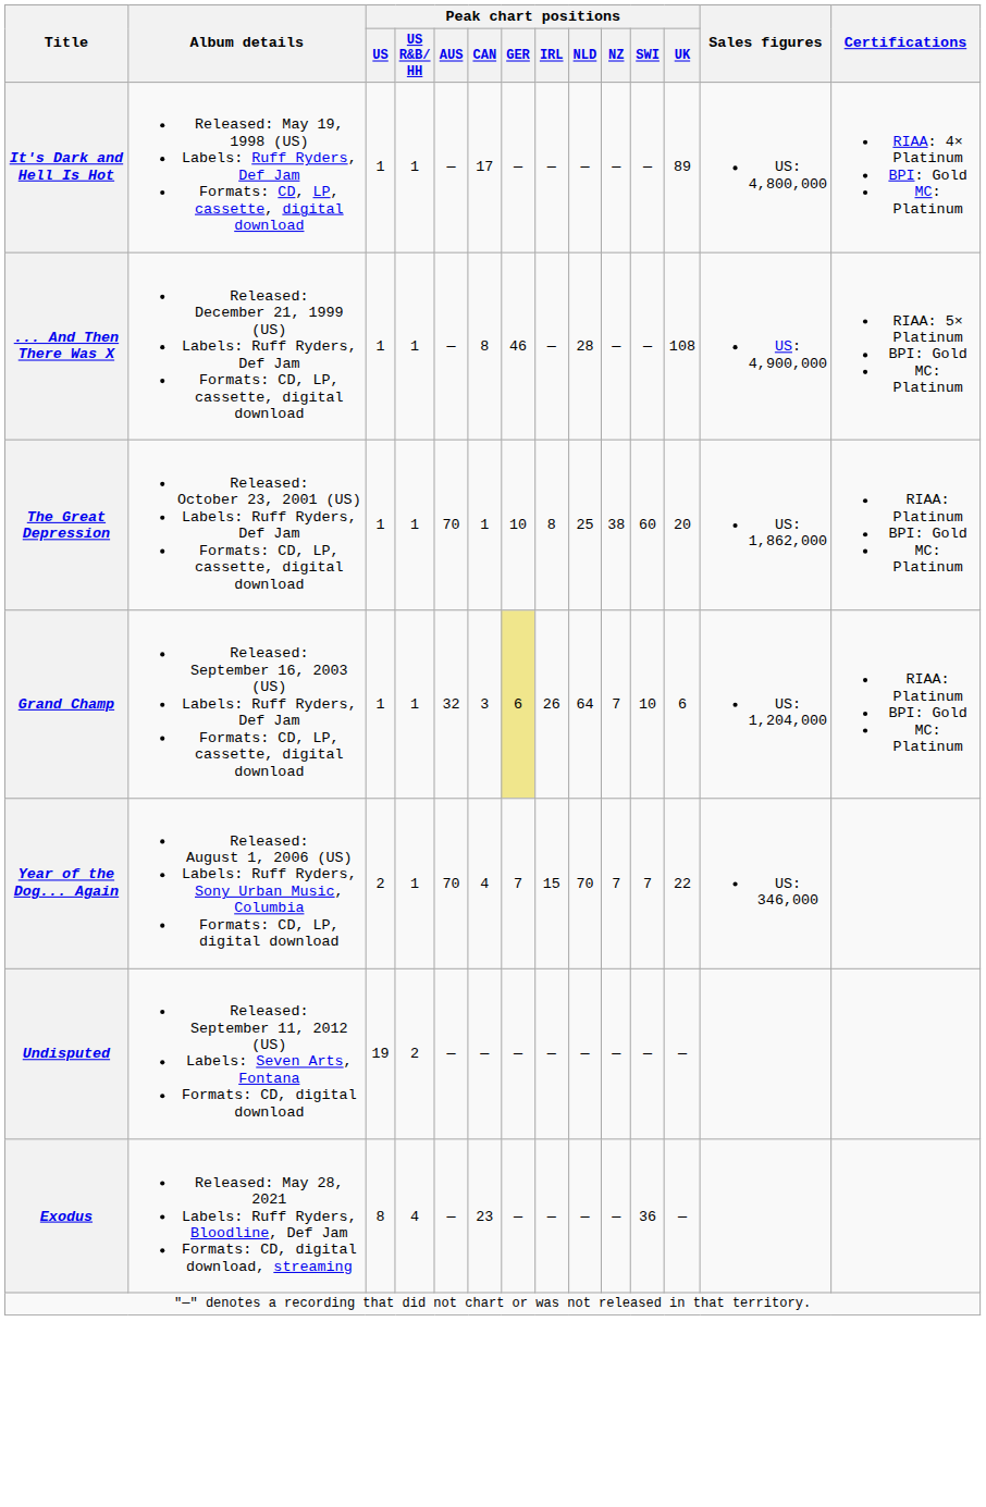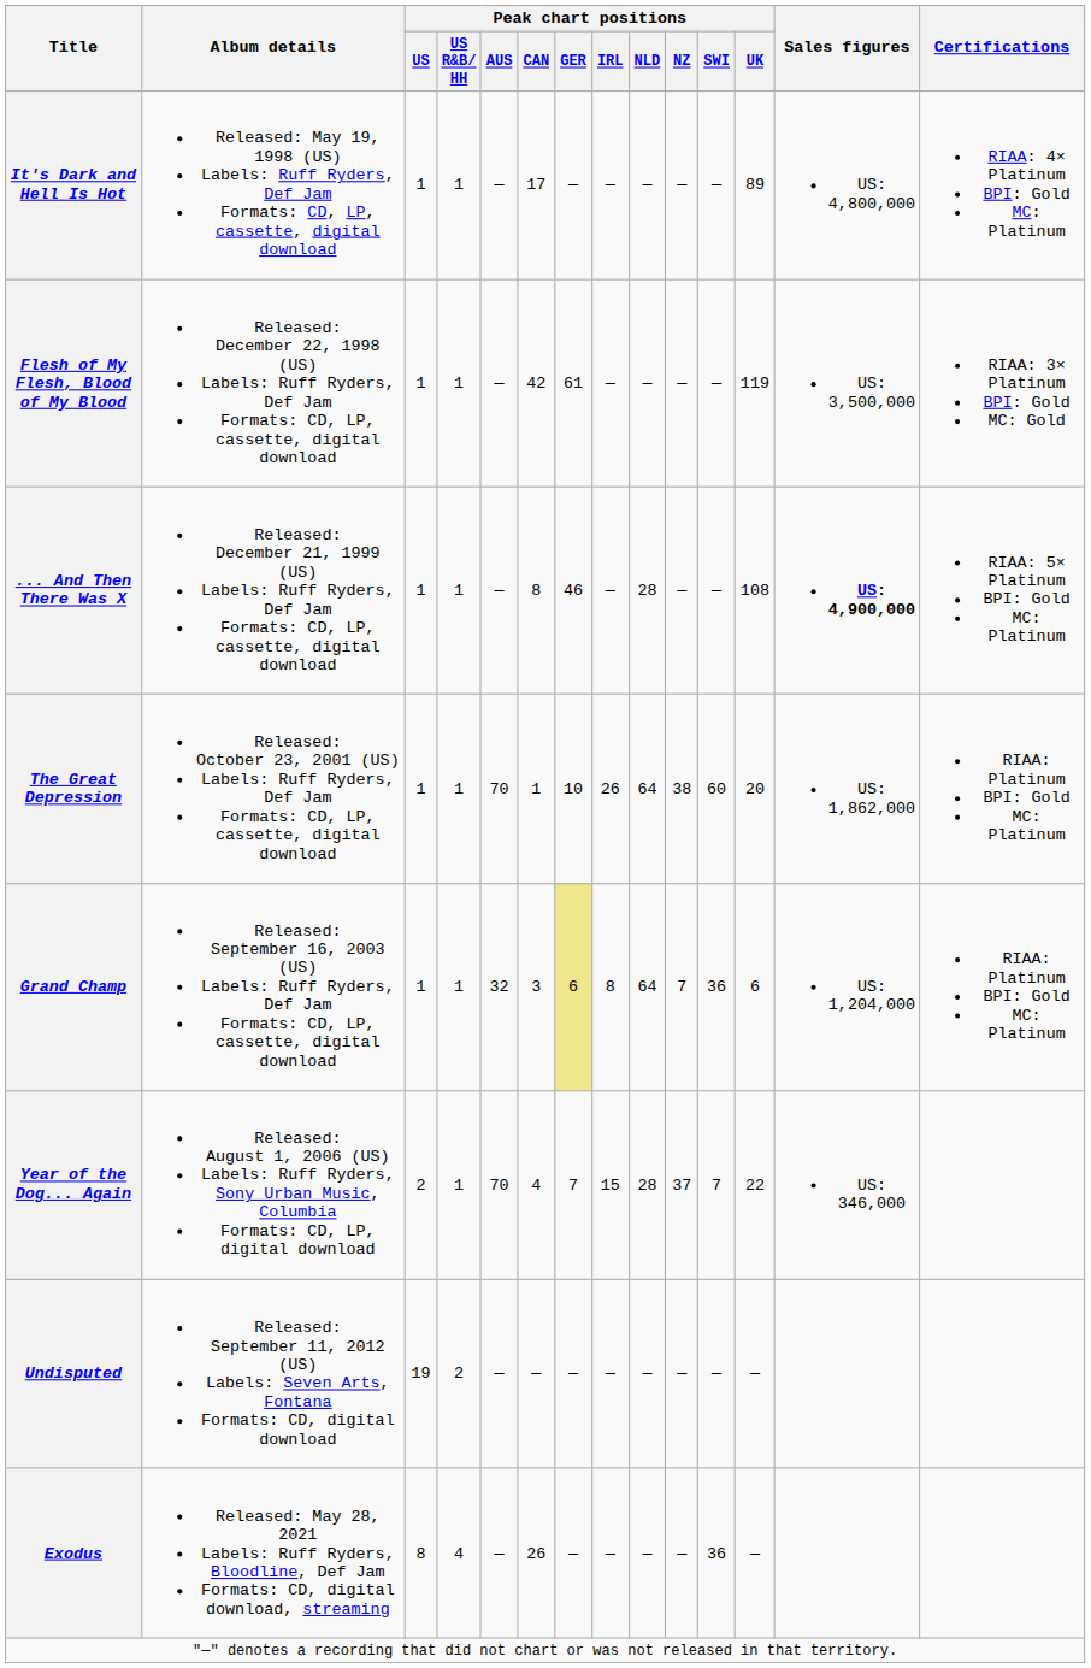+ row: Flesh of My Flesh, Blood of My Blood | Released: December 22, 1998 (US) Labels: Ruff Ryders, Def Jam Formats: CD, LP, cassette, digital download | 1 | 1 | — | 42 | 61 | — | — | — | — | 119 | US: 3,500,000 | RIAA: 3× Platinum BPI: Gold MC: Gold
... And Then There Was X | Sales figures: normal -> bold
The Great Depression | Peak chart positions / IRL: 8 -> 26
The Great Depression | Peak chart positions / NLD: 25 -> 64
Grand Champ | Peak chart positions / IRL: 26 -> 8
Grand Champ | Peak chart positions / SWI: 10 -> 36
Year of the Dog... Again | Peak chart positions / NLD: 70 -> 28
Year of the Dog... Again | Peak chart positions / NZ: 7 -> 37
Exodus | Peak chart positions / CAN: 23 -> 26
